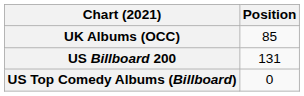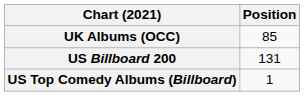US Top Comedy Albums (Billboard) | Position: 0 -> 1
